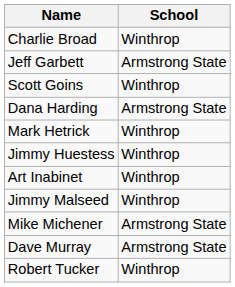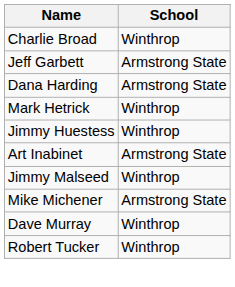- row: Scott Goins | Winthrop
Art Inabinet | School: Winthrop -> Armstrong State
Dave Murray | School: Armstrong State -> Winthrop
